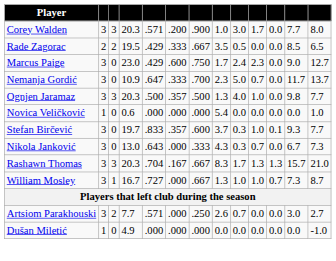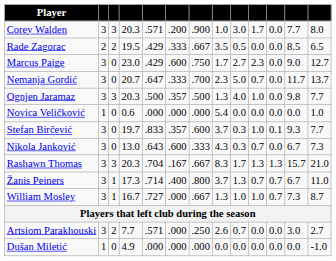Marcus Paige | column 9: 2.4 -> 2.7
Nemanja Gordić | column 4: 10.9 -> 20.7
Nikola Janković | column 6: .000 -> .600
+ row: Žanis Peiners | 3 | 1 | 17.3 | .714 | .400 | .800 | 3.7 | 1.3 | 0.7 | 0.7 | 6.7 | 11.0
